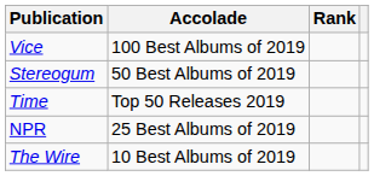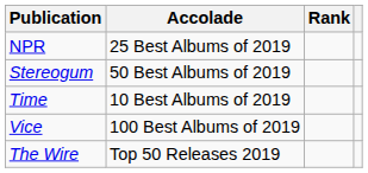rows swapped: NPR <-> Vice
Time | Accolade: Top 50 Releases 2019 -> 10 Best Albums of 2019
The Wire | Accolade: 10 Best Albums of 2019 -> Top 50 Releases 2019
